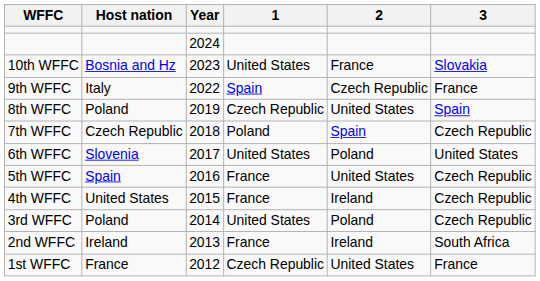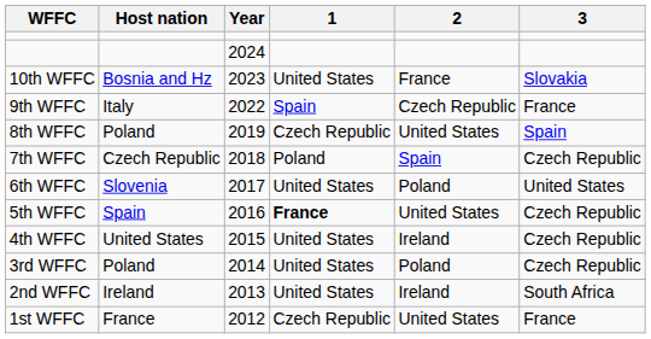5th WFFC | 1: normal -> bold
4th WFFC | 1: France -> United States
2nd WFFC | 1: France -> United States
